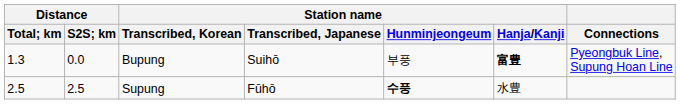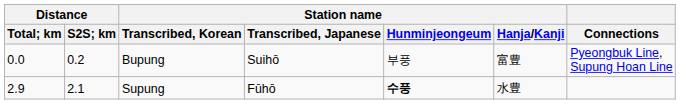Bupung | Distance / Total; km: 1.3 -> 0.0
Bupung | Distance / S2S; km: 0.0 -> 0.2
Bupung | Station name / Hanja/Kanji: bold -> normal
Supung | Distance / Total; km: 2.5 -> 2.9
Supung | Distance / S2S; km: 2.5 -> 2.1
